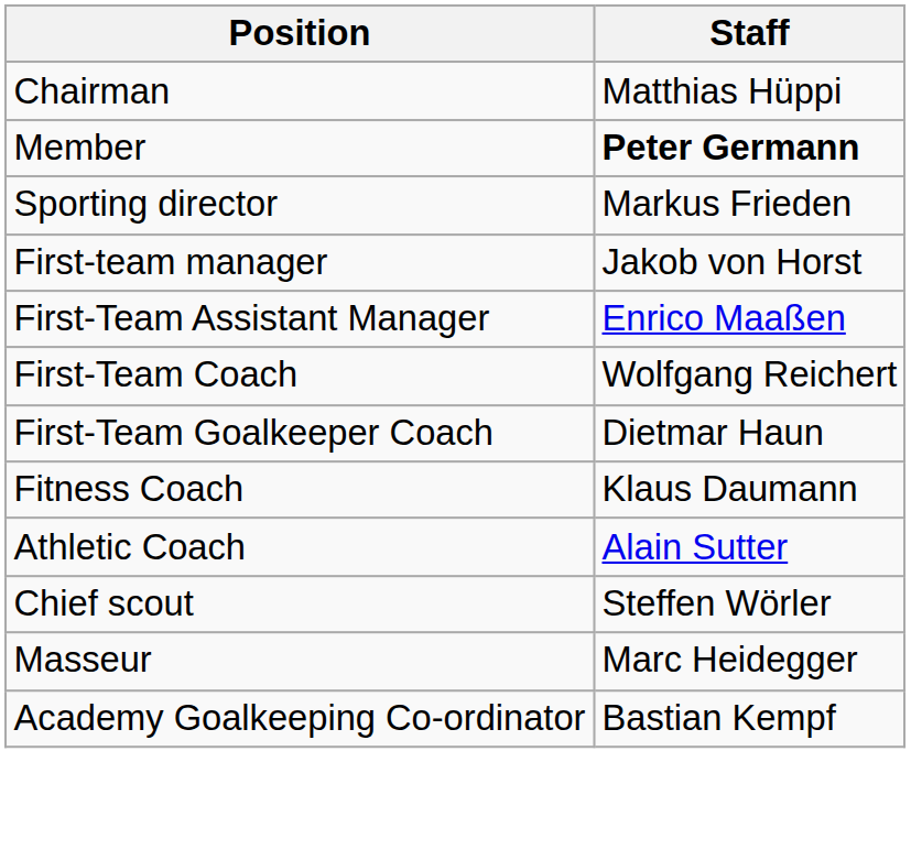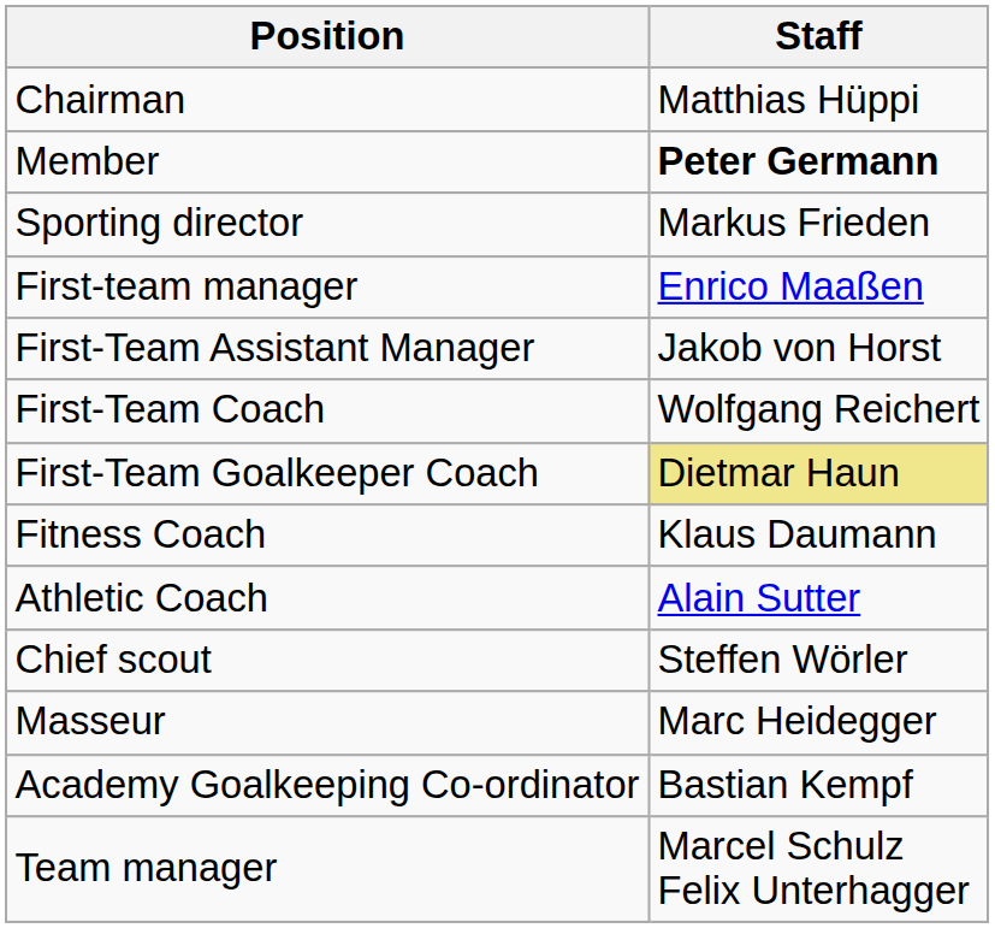First-team manager | Staff: Jakob von Horst -> Enrico Maaßen
First-Team Assistant Manager | Staff: Enrico Maaßen -> Jakob von Horst
First-Team Goalkeeper Coach | Staff: no background -> khaki background
+ row: Team manager | Marcel Schulz Felix Unterhagger
